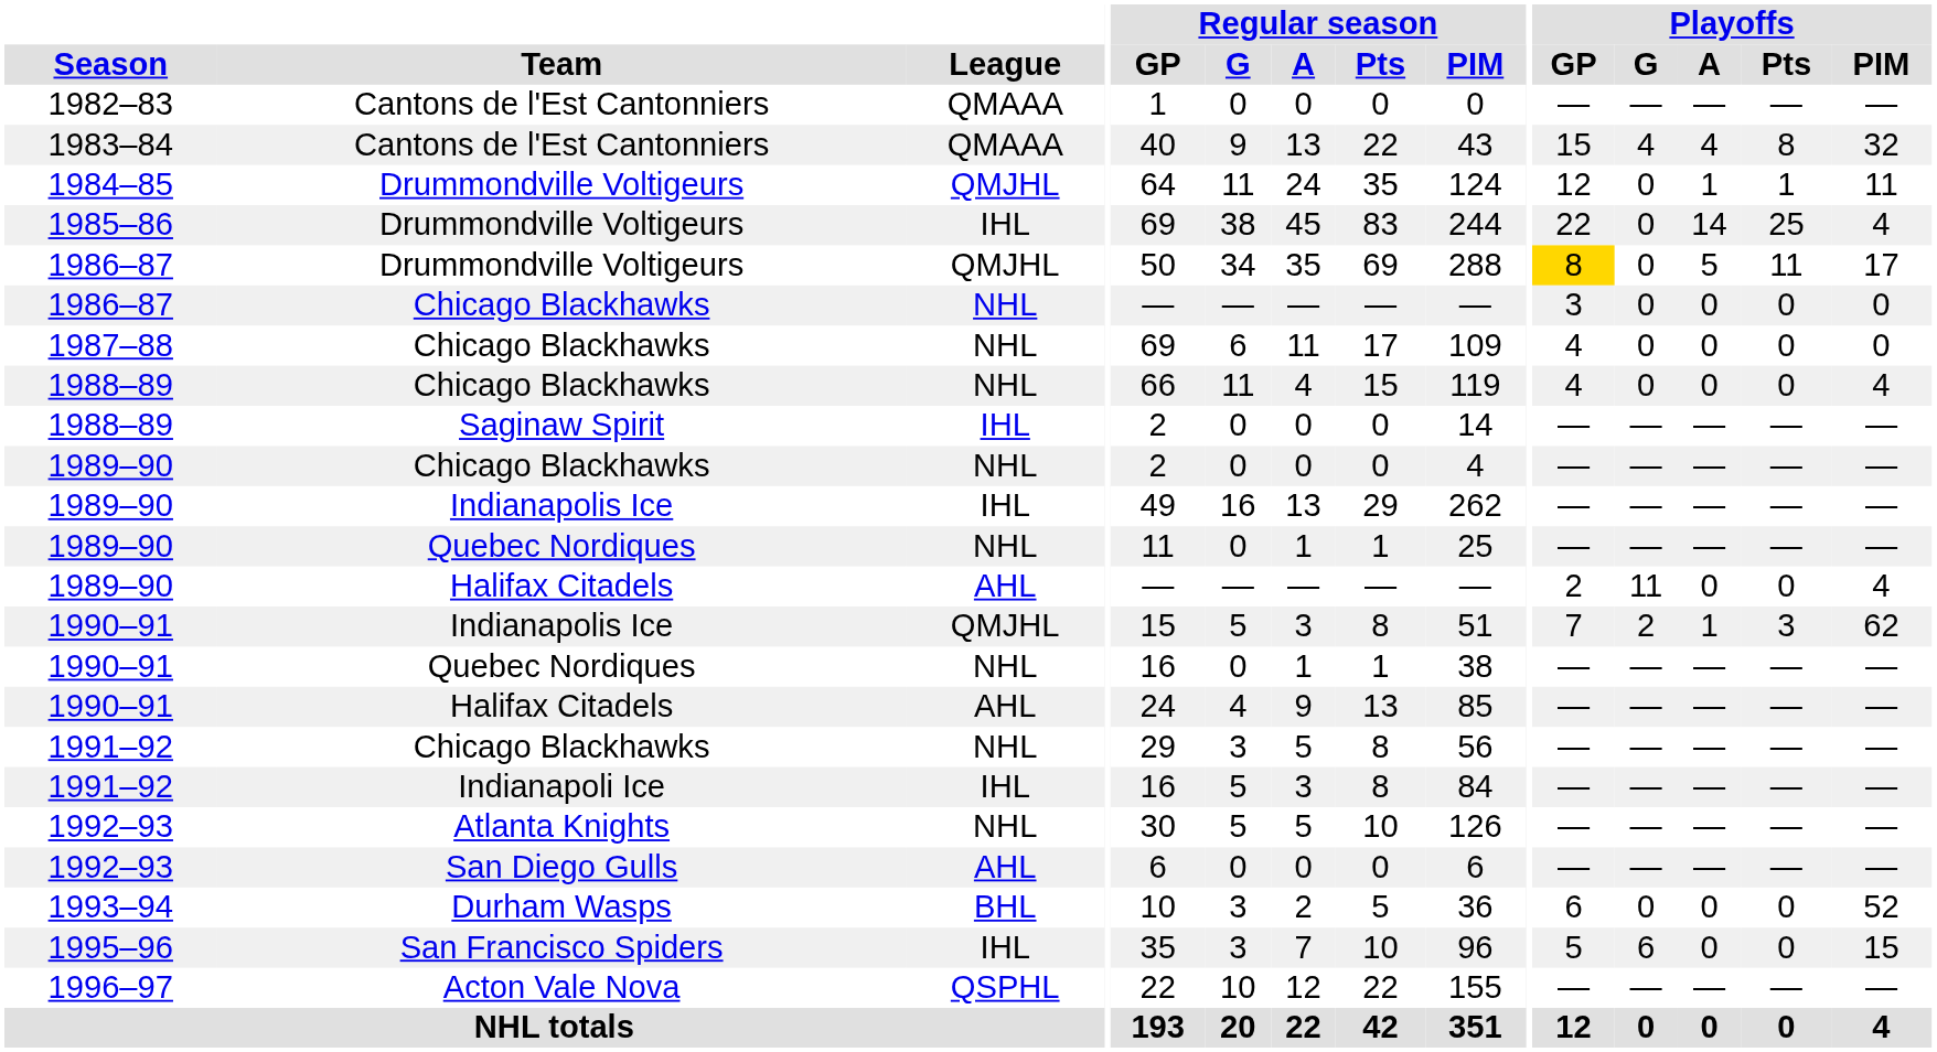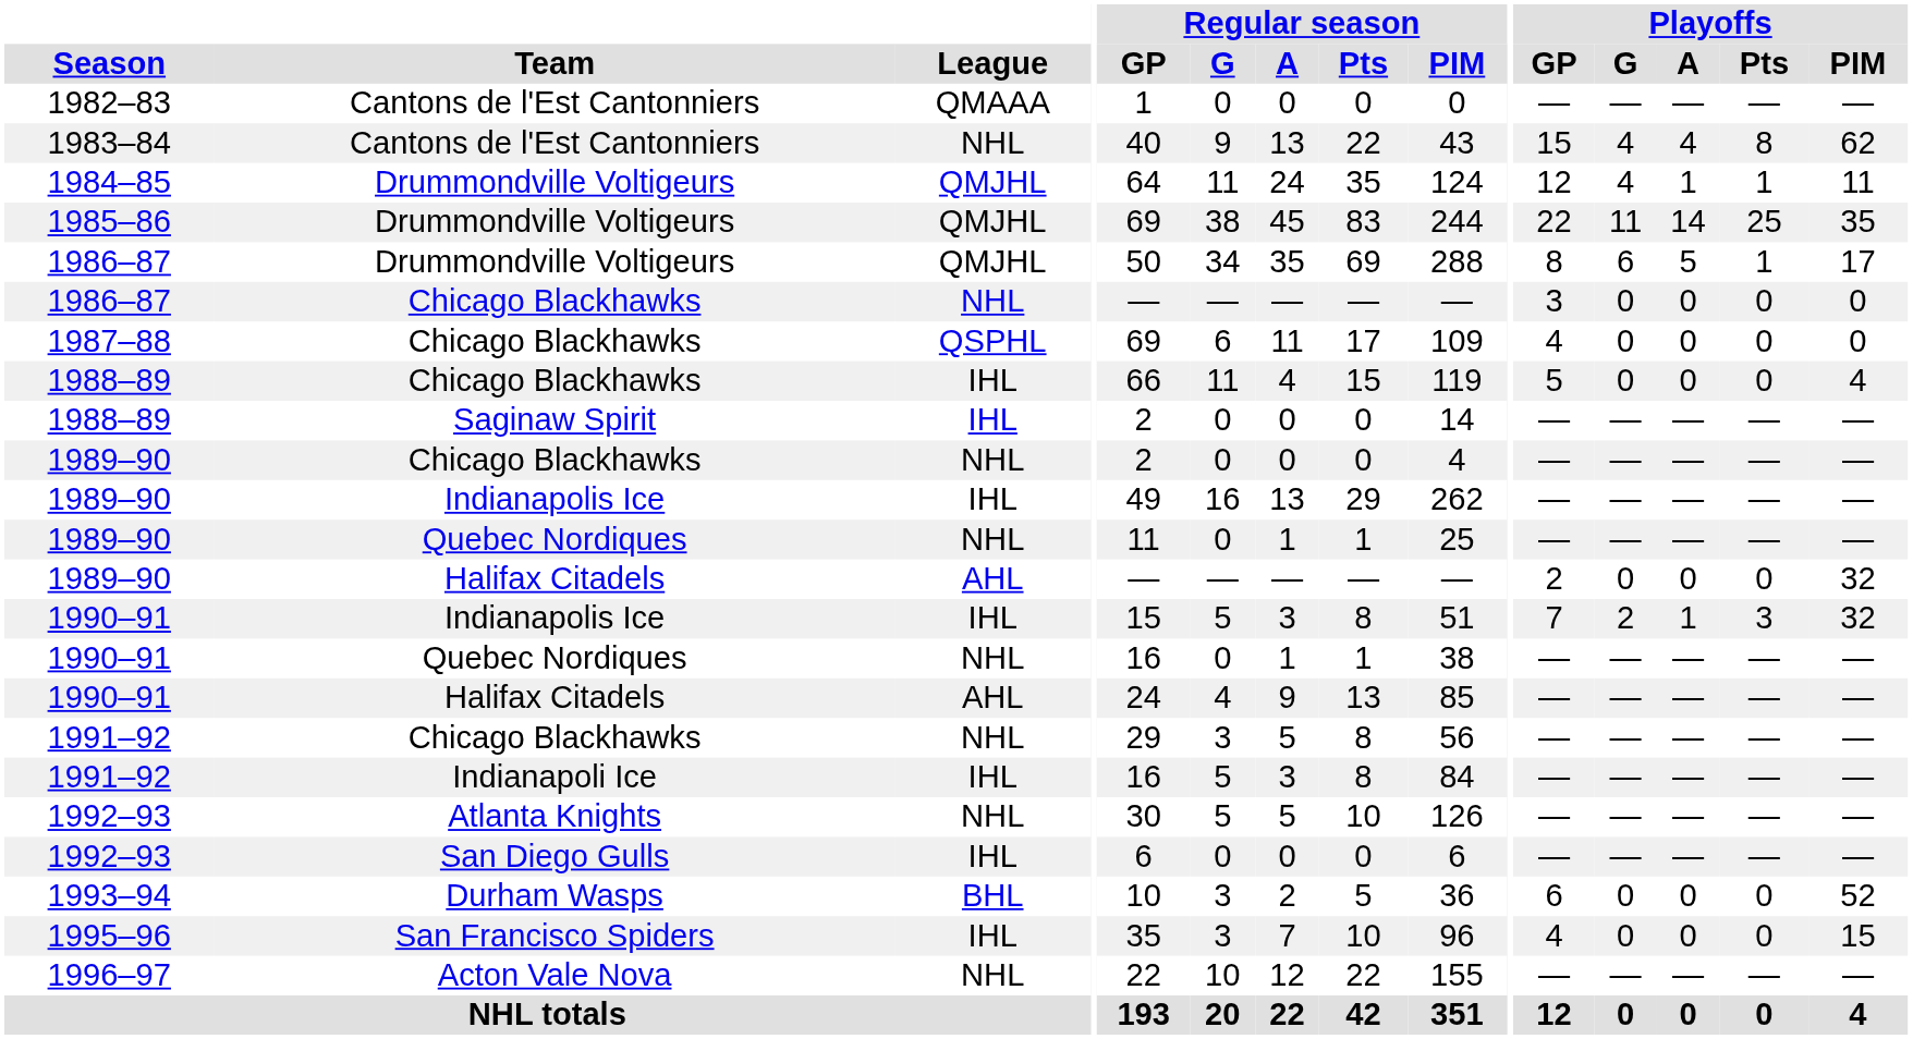1983–84 | League: QMAAA -> NHL
1983–84 | Playoffs / PIM: 32 -> 62
1984–85 | Playoffs / G: 0 -> 4
1985–86 | League: IHL -> QMJHL
1985–86 | Playoffs / G: 0 -> 11
1985–86 | Playoffs / PIM: 4 -> 35
1986–87 / Drummondville Voltigeurs | Playoffs / GP: gold background -> no background
1986–87 / Drummondville Voltigeurs | Playoffs / G: 0 -> 6
1986–87 / Drummondville Voltigeurs | Playoffs / Pts: 11 -> 1
1987–88 | League: NHL -> QSPHL
1988–89 / Chicago Blackhawks | League: NHL -> IHL
1988–89 / Chicago Blackhawks | Playoffs / GP: 4 -> 5
1989–90 / Halifax Citadels | Playoffs / G: 11 -> 0
1989–90 / Halifax Citadels | Playoffs / PIM: 4 -> 32
1990–91 / Indianapolis Ice | League: QMJHL -> IHL
1990–91 / Indianapolis Ice | Playoffs / PIM: 62 -> 32
1992–93 / San Diego Gulls | League: AHL -> IHL
1995–96 | Playoffs / GP: 5 -> 4
1995–96 | Playoffs / G: 6 -> 0
1996–97 | League: QSPHL -> NHL
